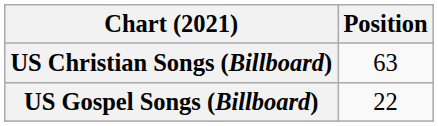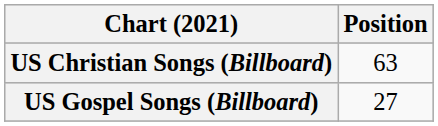US Gospel Songs (Billboard) | Position: 22 -> 27
